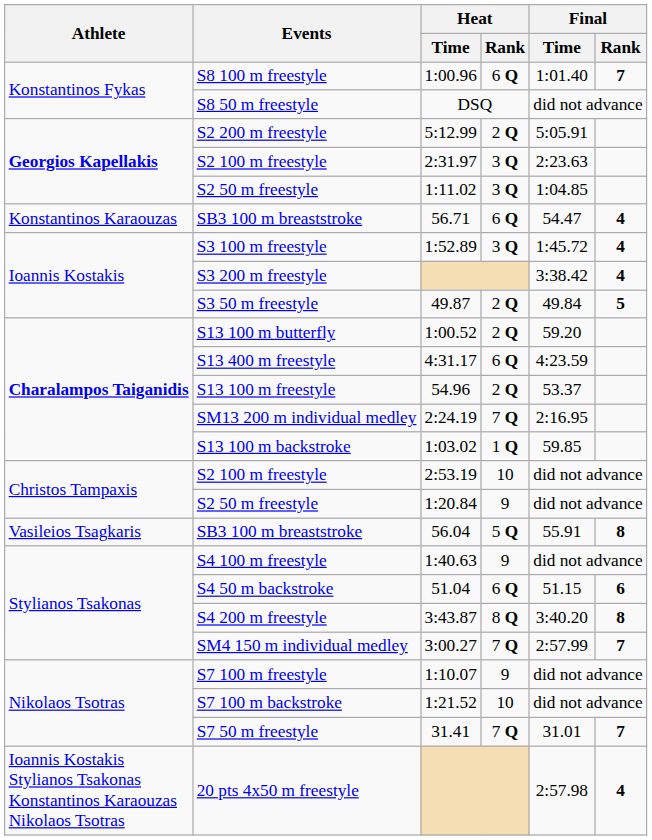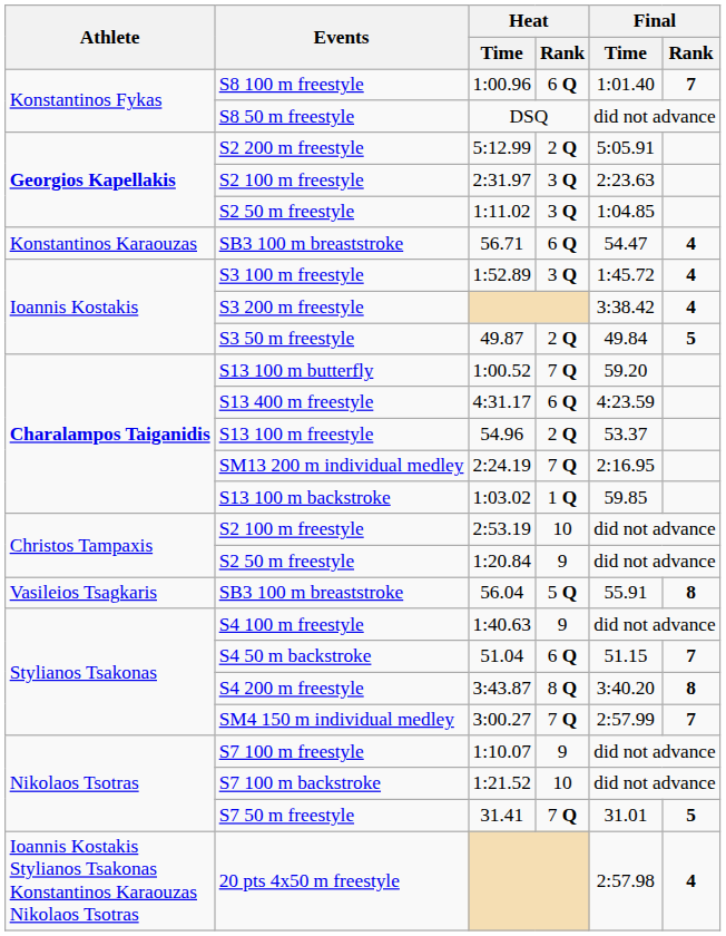1:00.52 | Heat / Rank: 2 Q -> 7 Q
51.04 | Final / Rank: 6 -> 7
31.41 | Final / Rank: 7 -> 5
